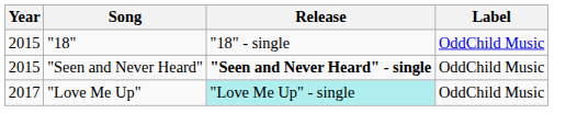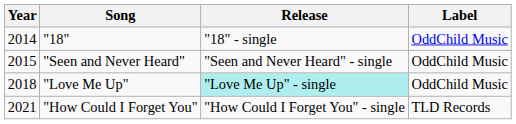"18" | Year: 2015 -> 2014
"Seen and Never Heard" | Release: bold -> normal
"Love Me Up" | Year: 2017 -> 2018
+ row: 2021 | "How Could I Forget You" | "How Could I Forget You" - single | TLD Records
